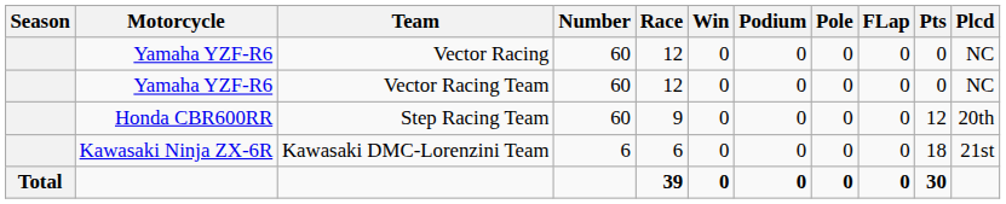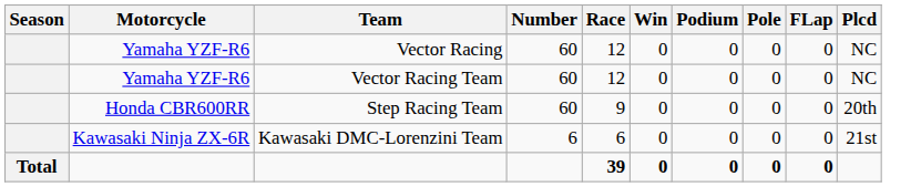- column: Pts | 0 | 0 | 12 | 18 | 30
